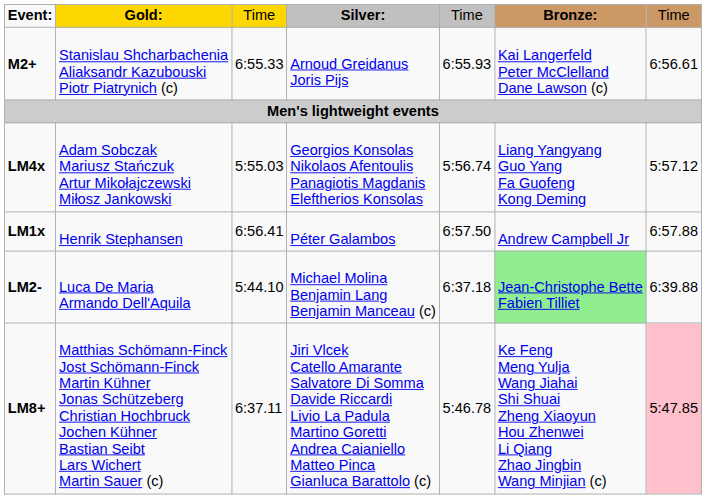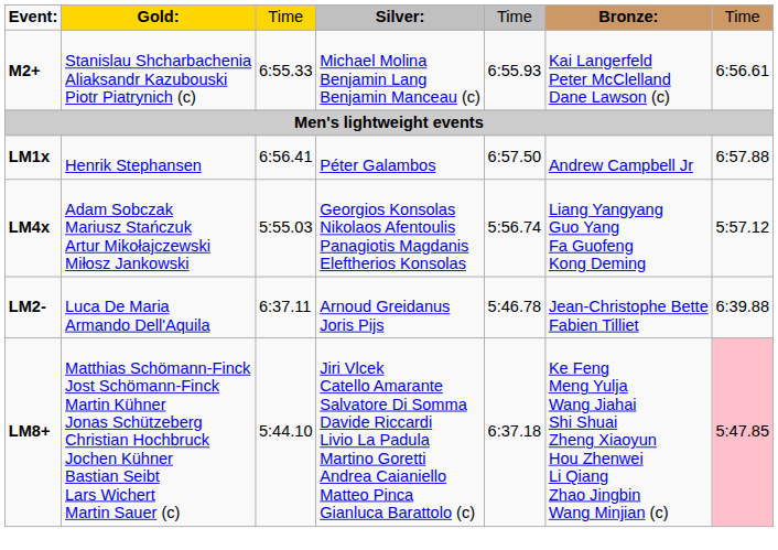M2+ | column 4: Arnoud Greidanus Joris Pijs -> Michael Molina Benjamin Lang Benjamin Manceau (c)
rows swapped: LM1x <-> LM4x
LM2- | column 3: 5:44.10 -> 6:37.11
LM2- | column 4: Michael Molina Benjamin Lang Benjamin Manceau (c) -> Arnoud Greidanus Joris Pijs
LM2- | column 5: 6:37.18 -> 5:46.78
LM2- | column 6: lightgreen background -> no background
LM8+ | column 3: 6:37.11 -> 5:44.10
LM8+ | column 5: 5:46.78 -> 6:37.18
